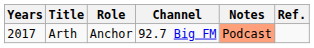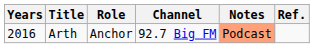Arth | Years: 2017 -> 2016
